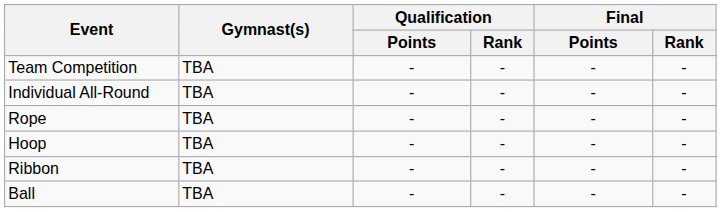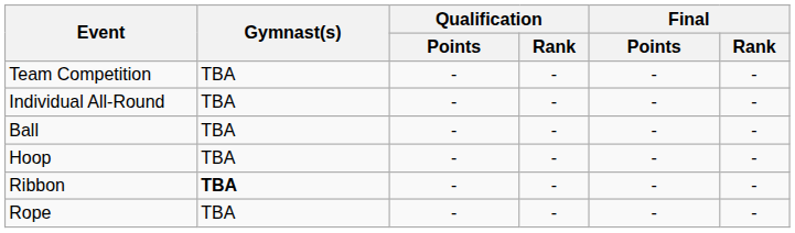rows swapped: Ball <-> Rope
Ribbon | Gymnast(s): normal -> bold
